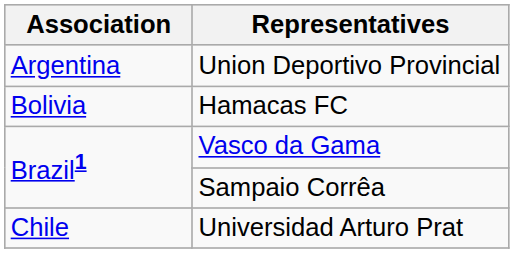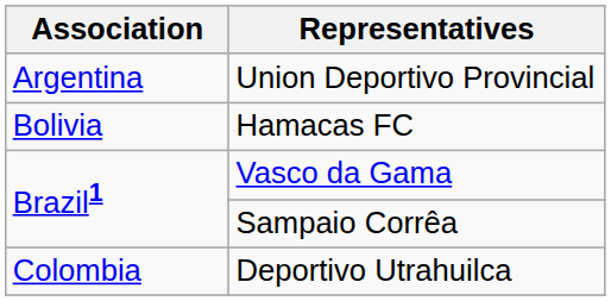- row: Chile | Universidad Arturo Prat
+ row: Colombia | Deportivo Utrahuilca
